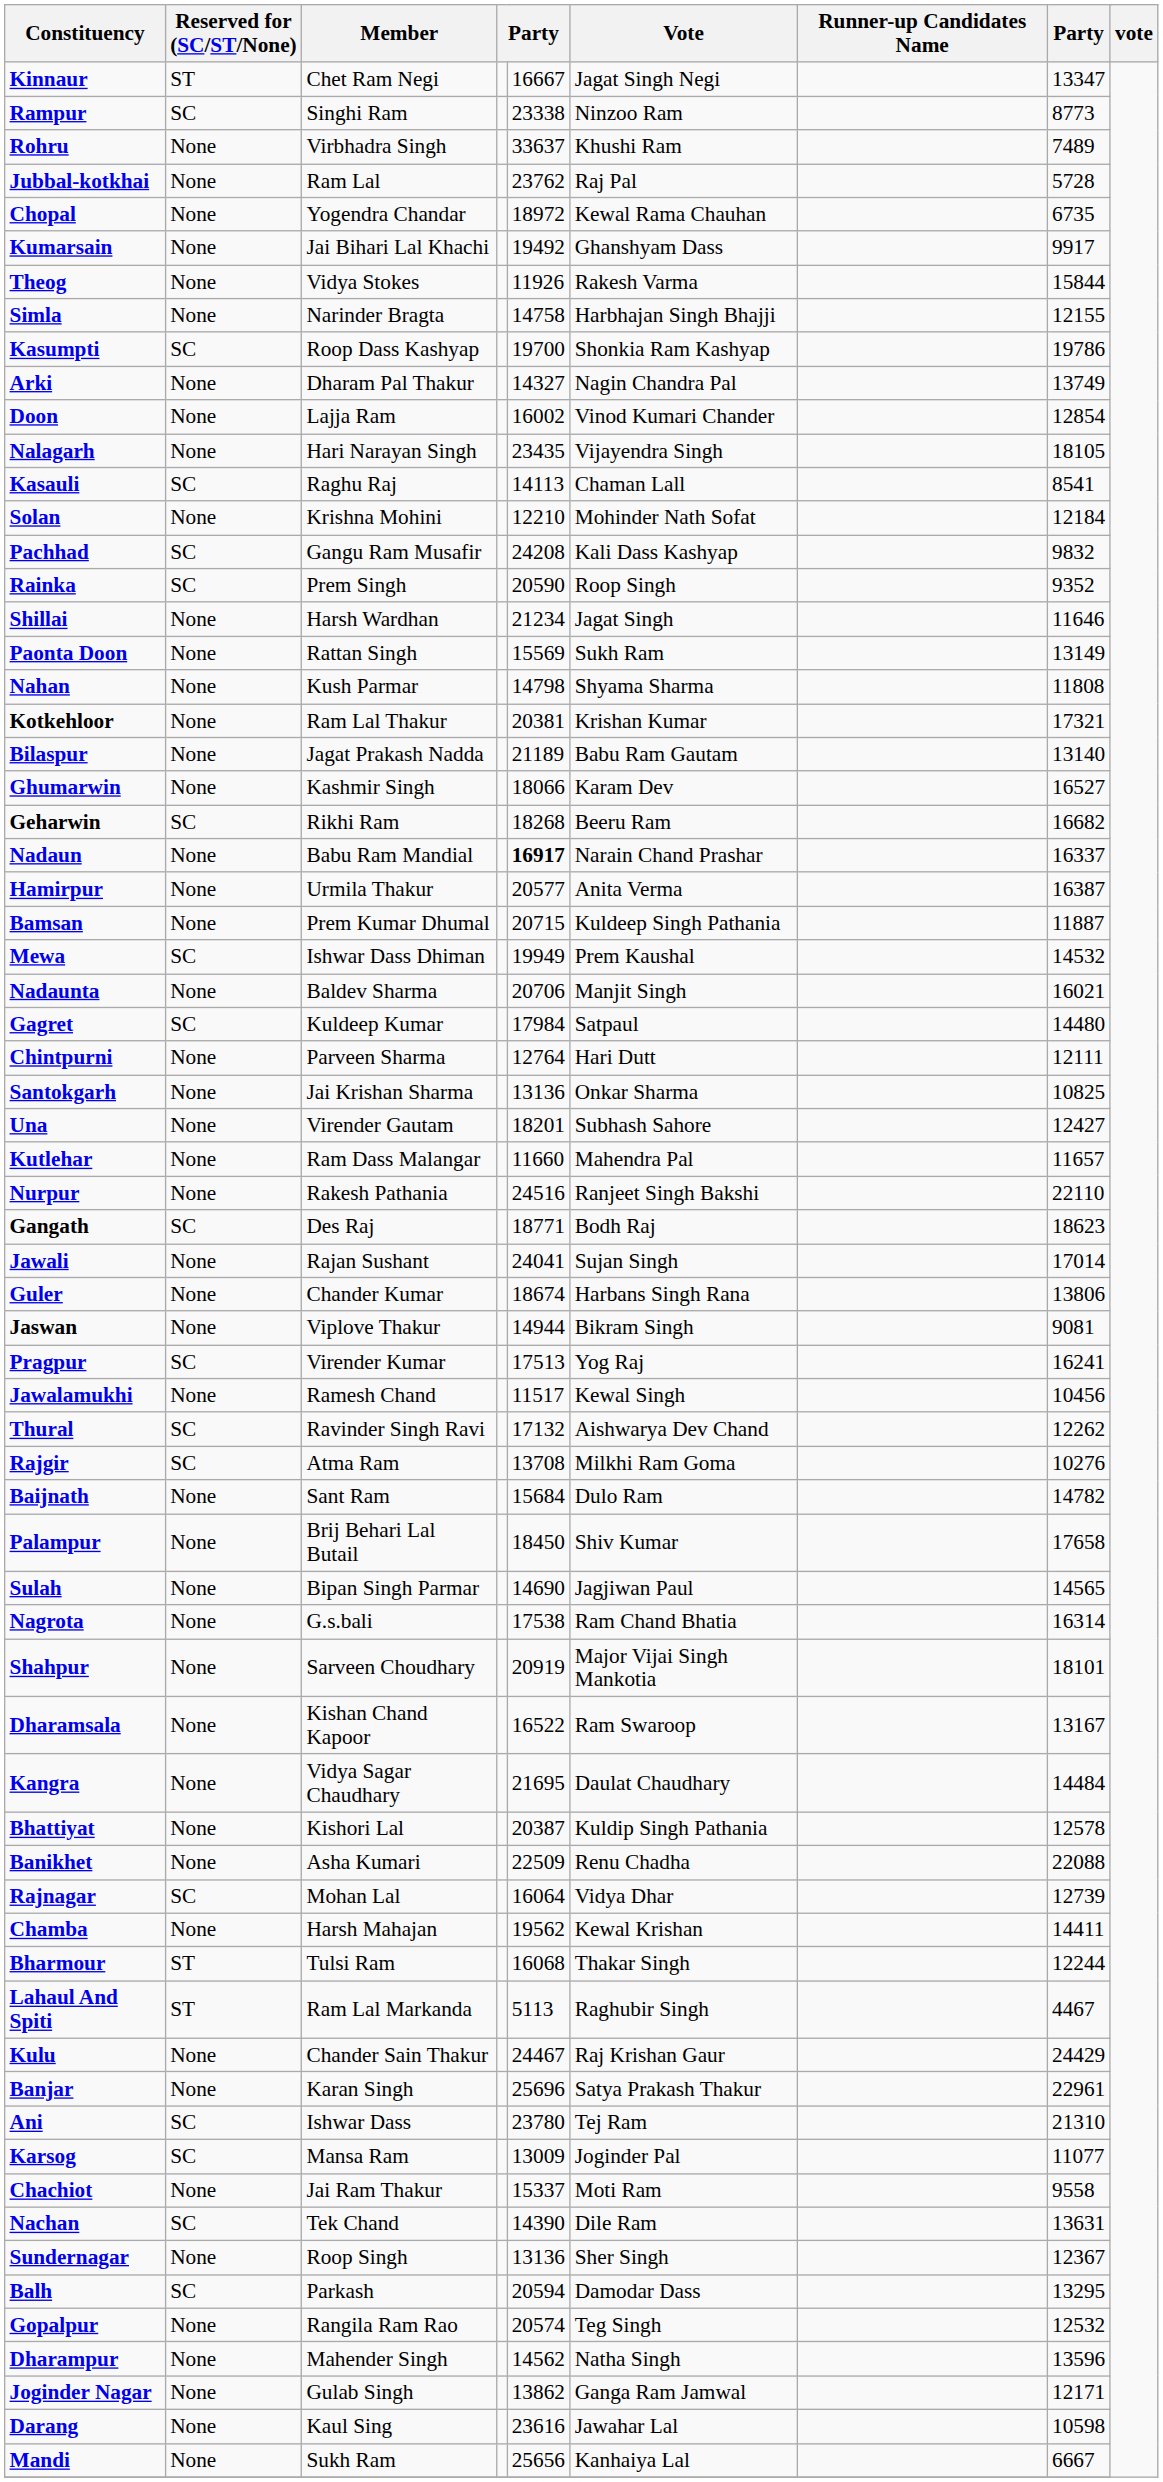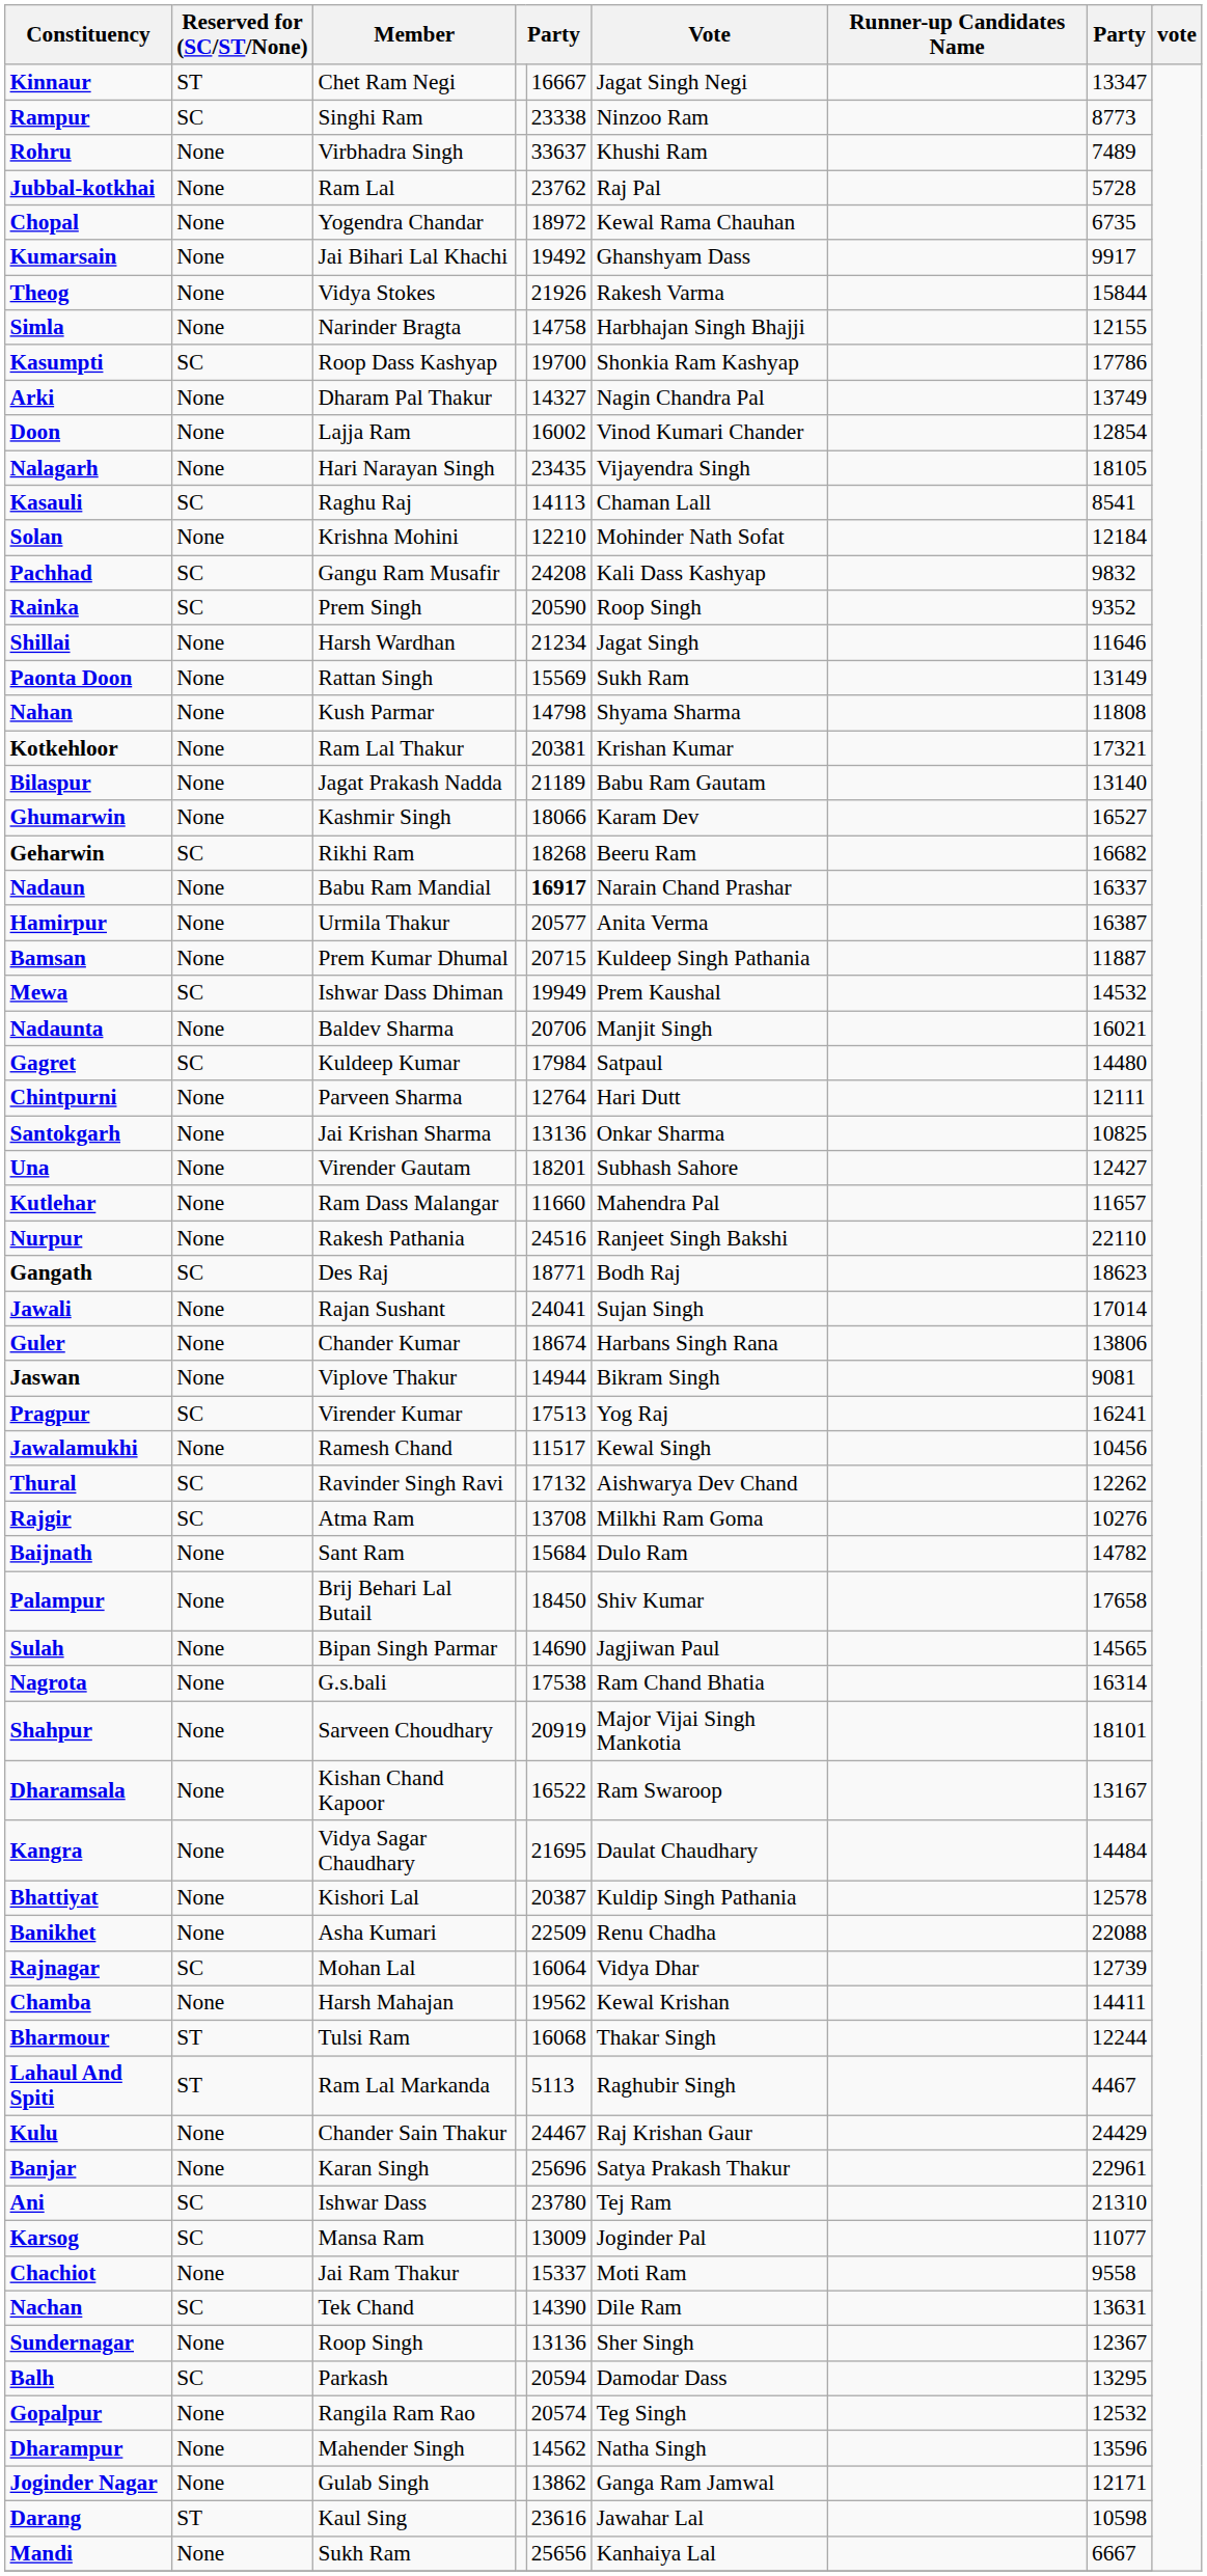Theog | column 5: 11926 -> 21926
Kasumpti | column 8: 19786 -> 17786
Darang | Reserved for (SC/ST/None): None -> ST
